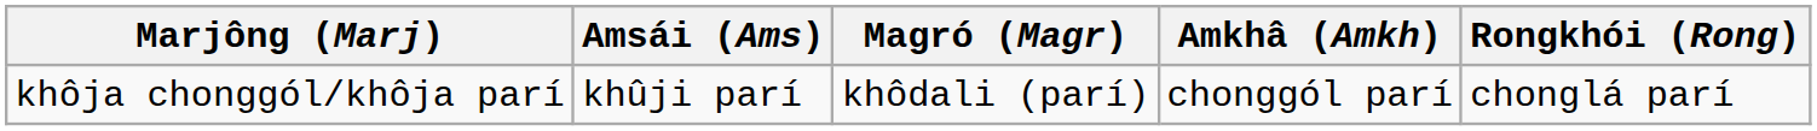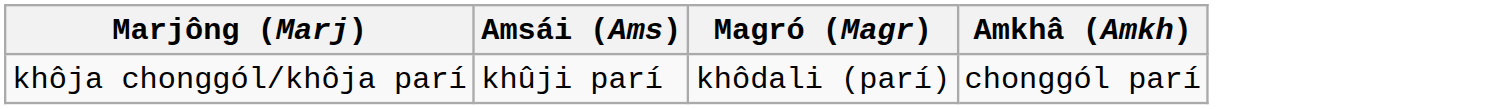- column: Rongkhói (Rong) | chonglá parí
